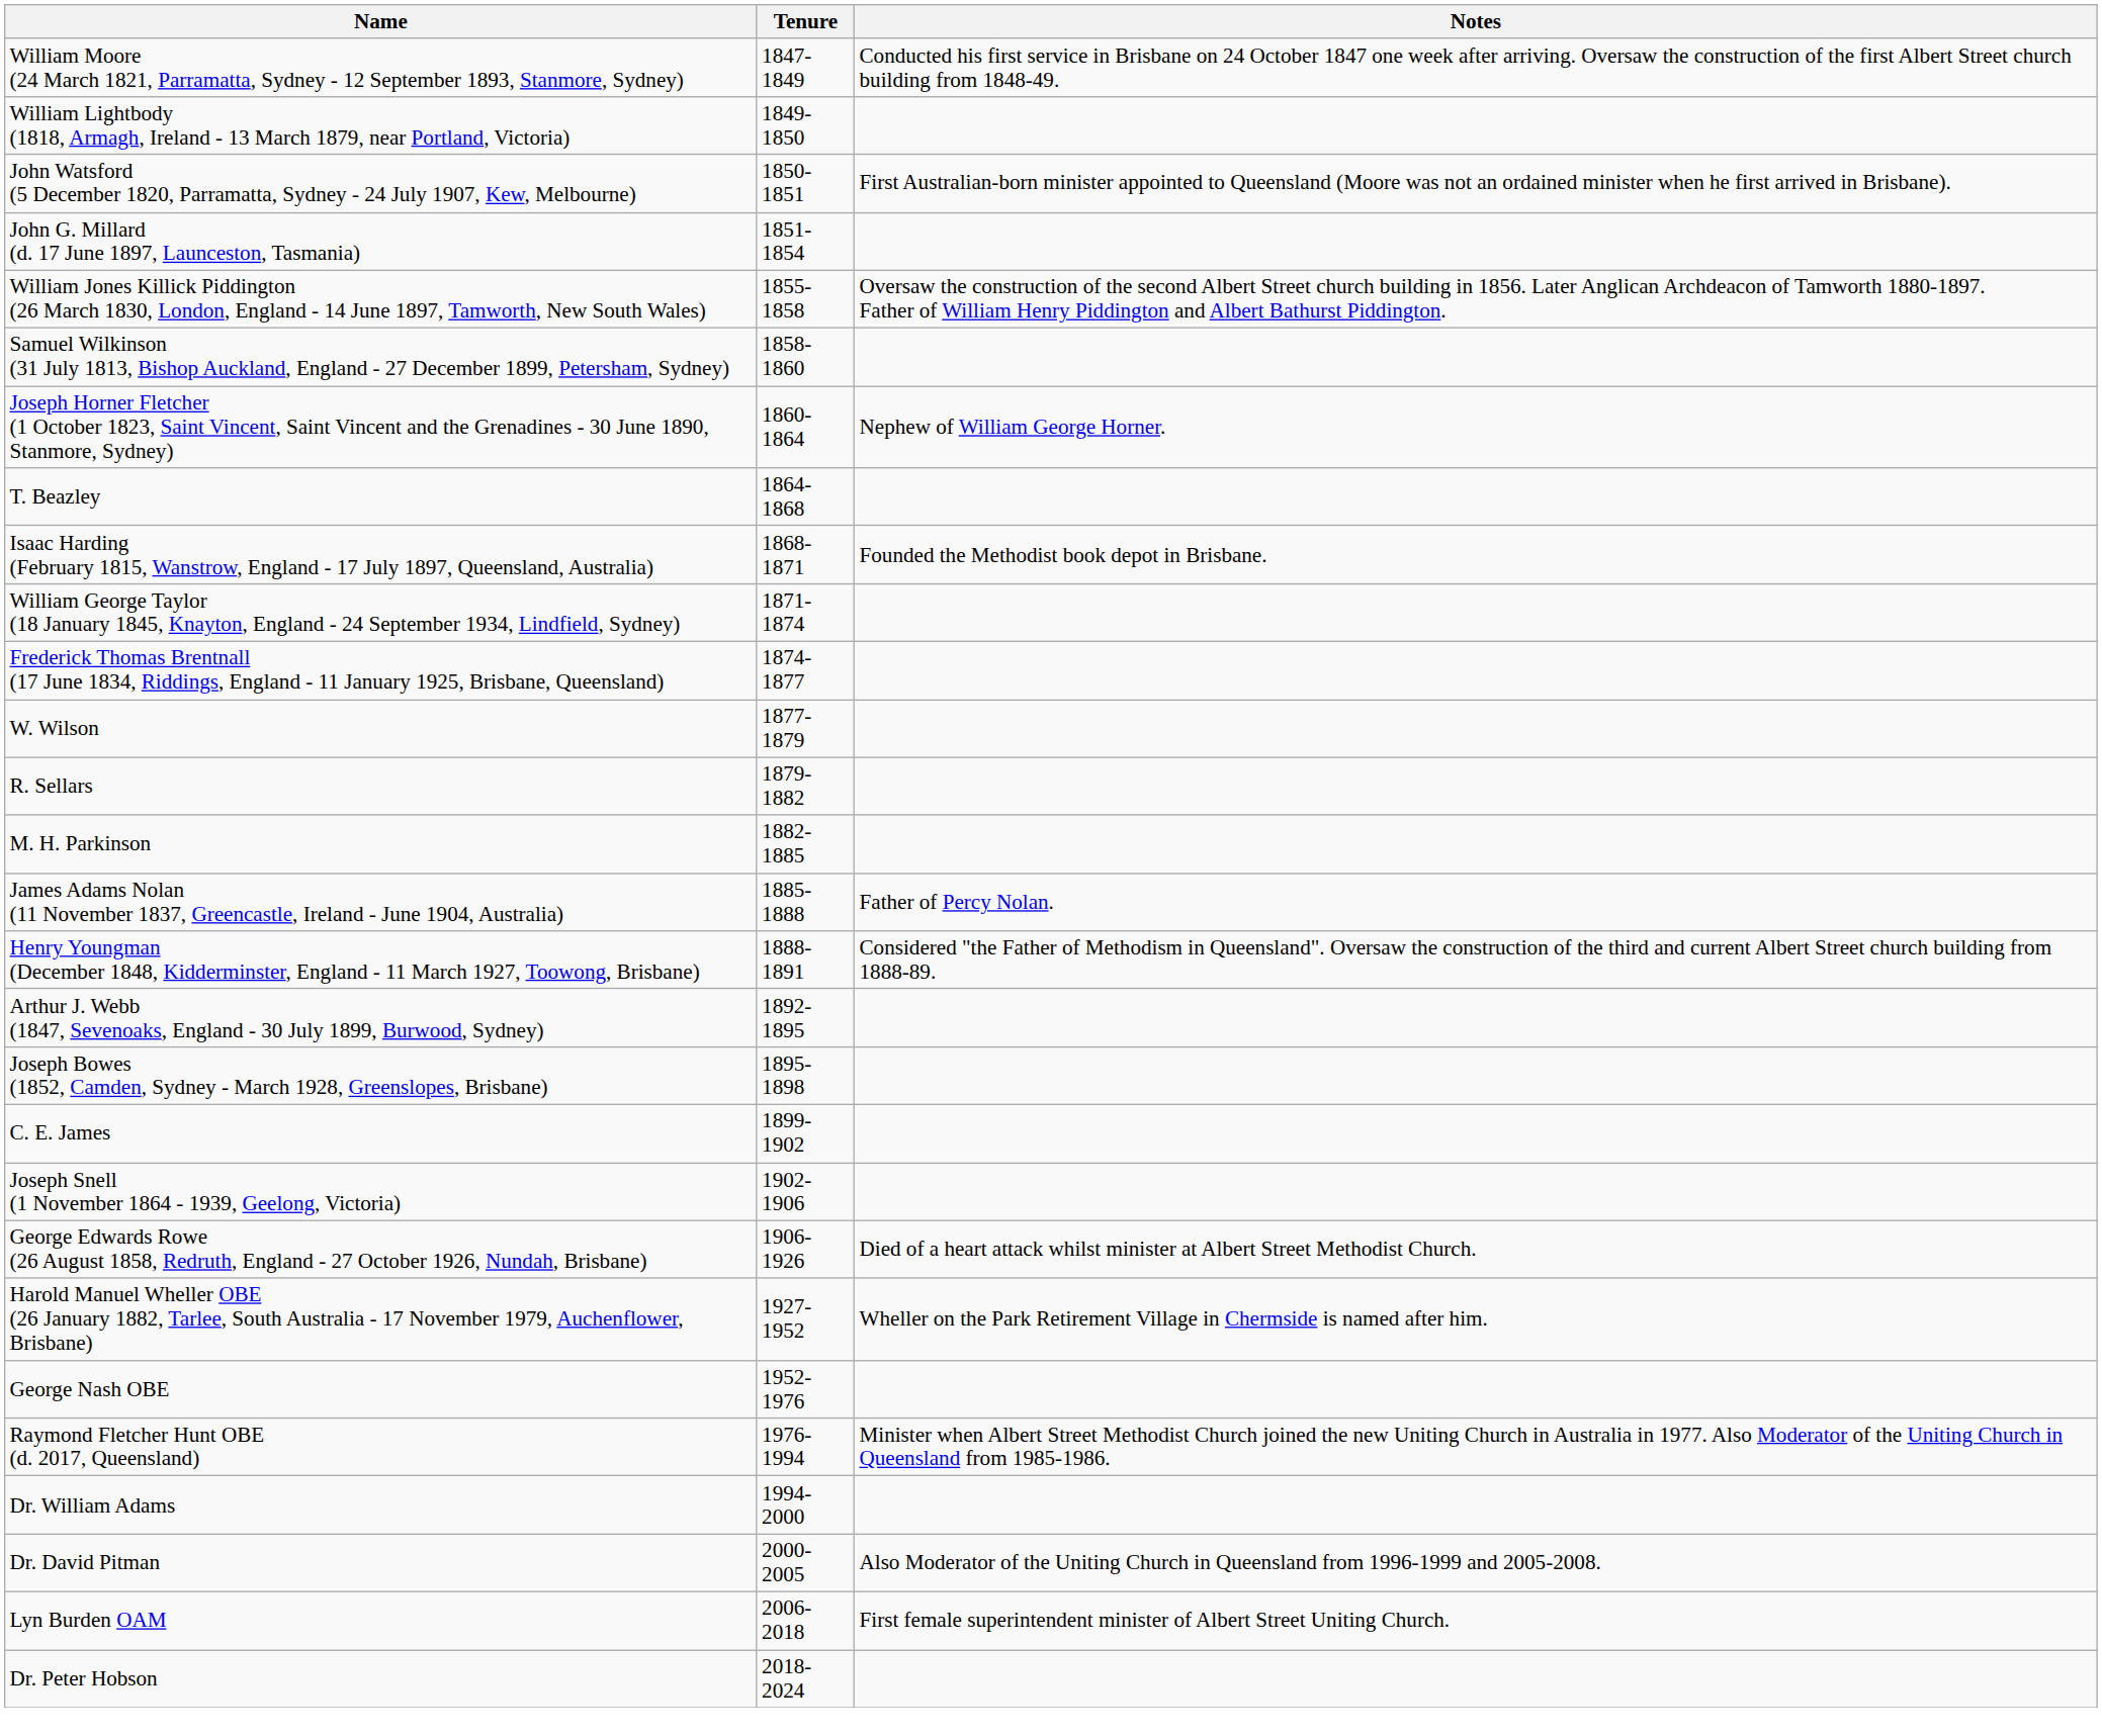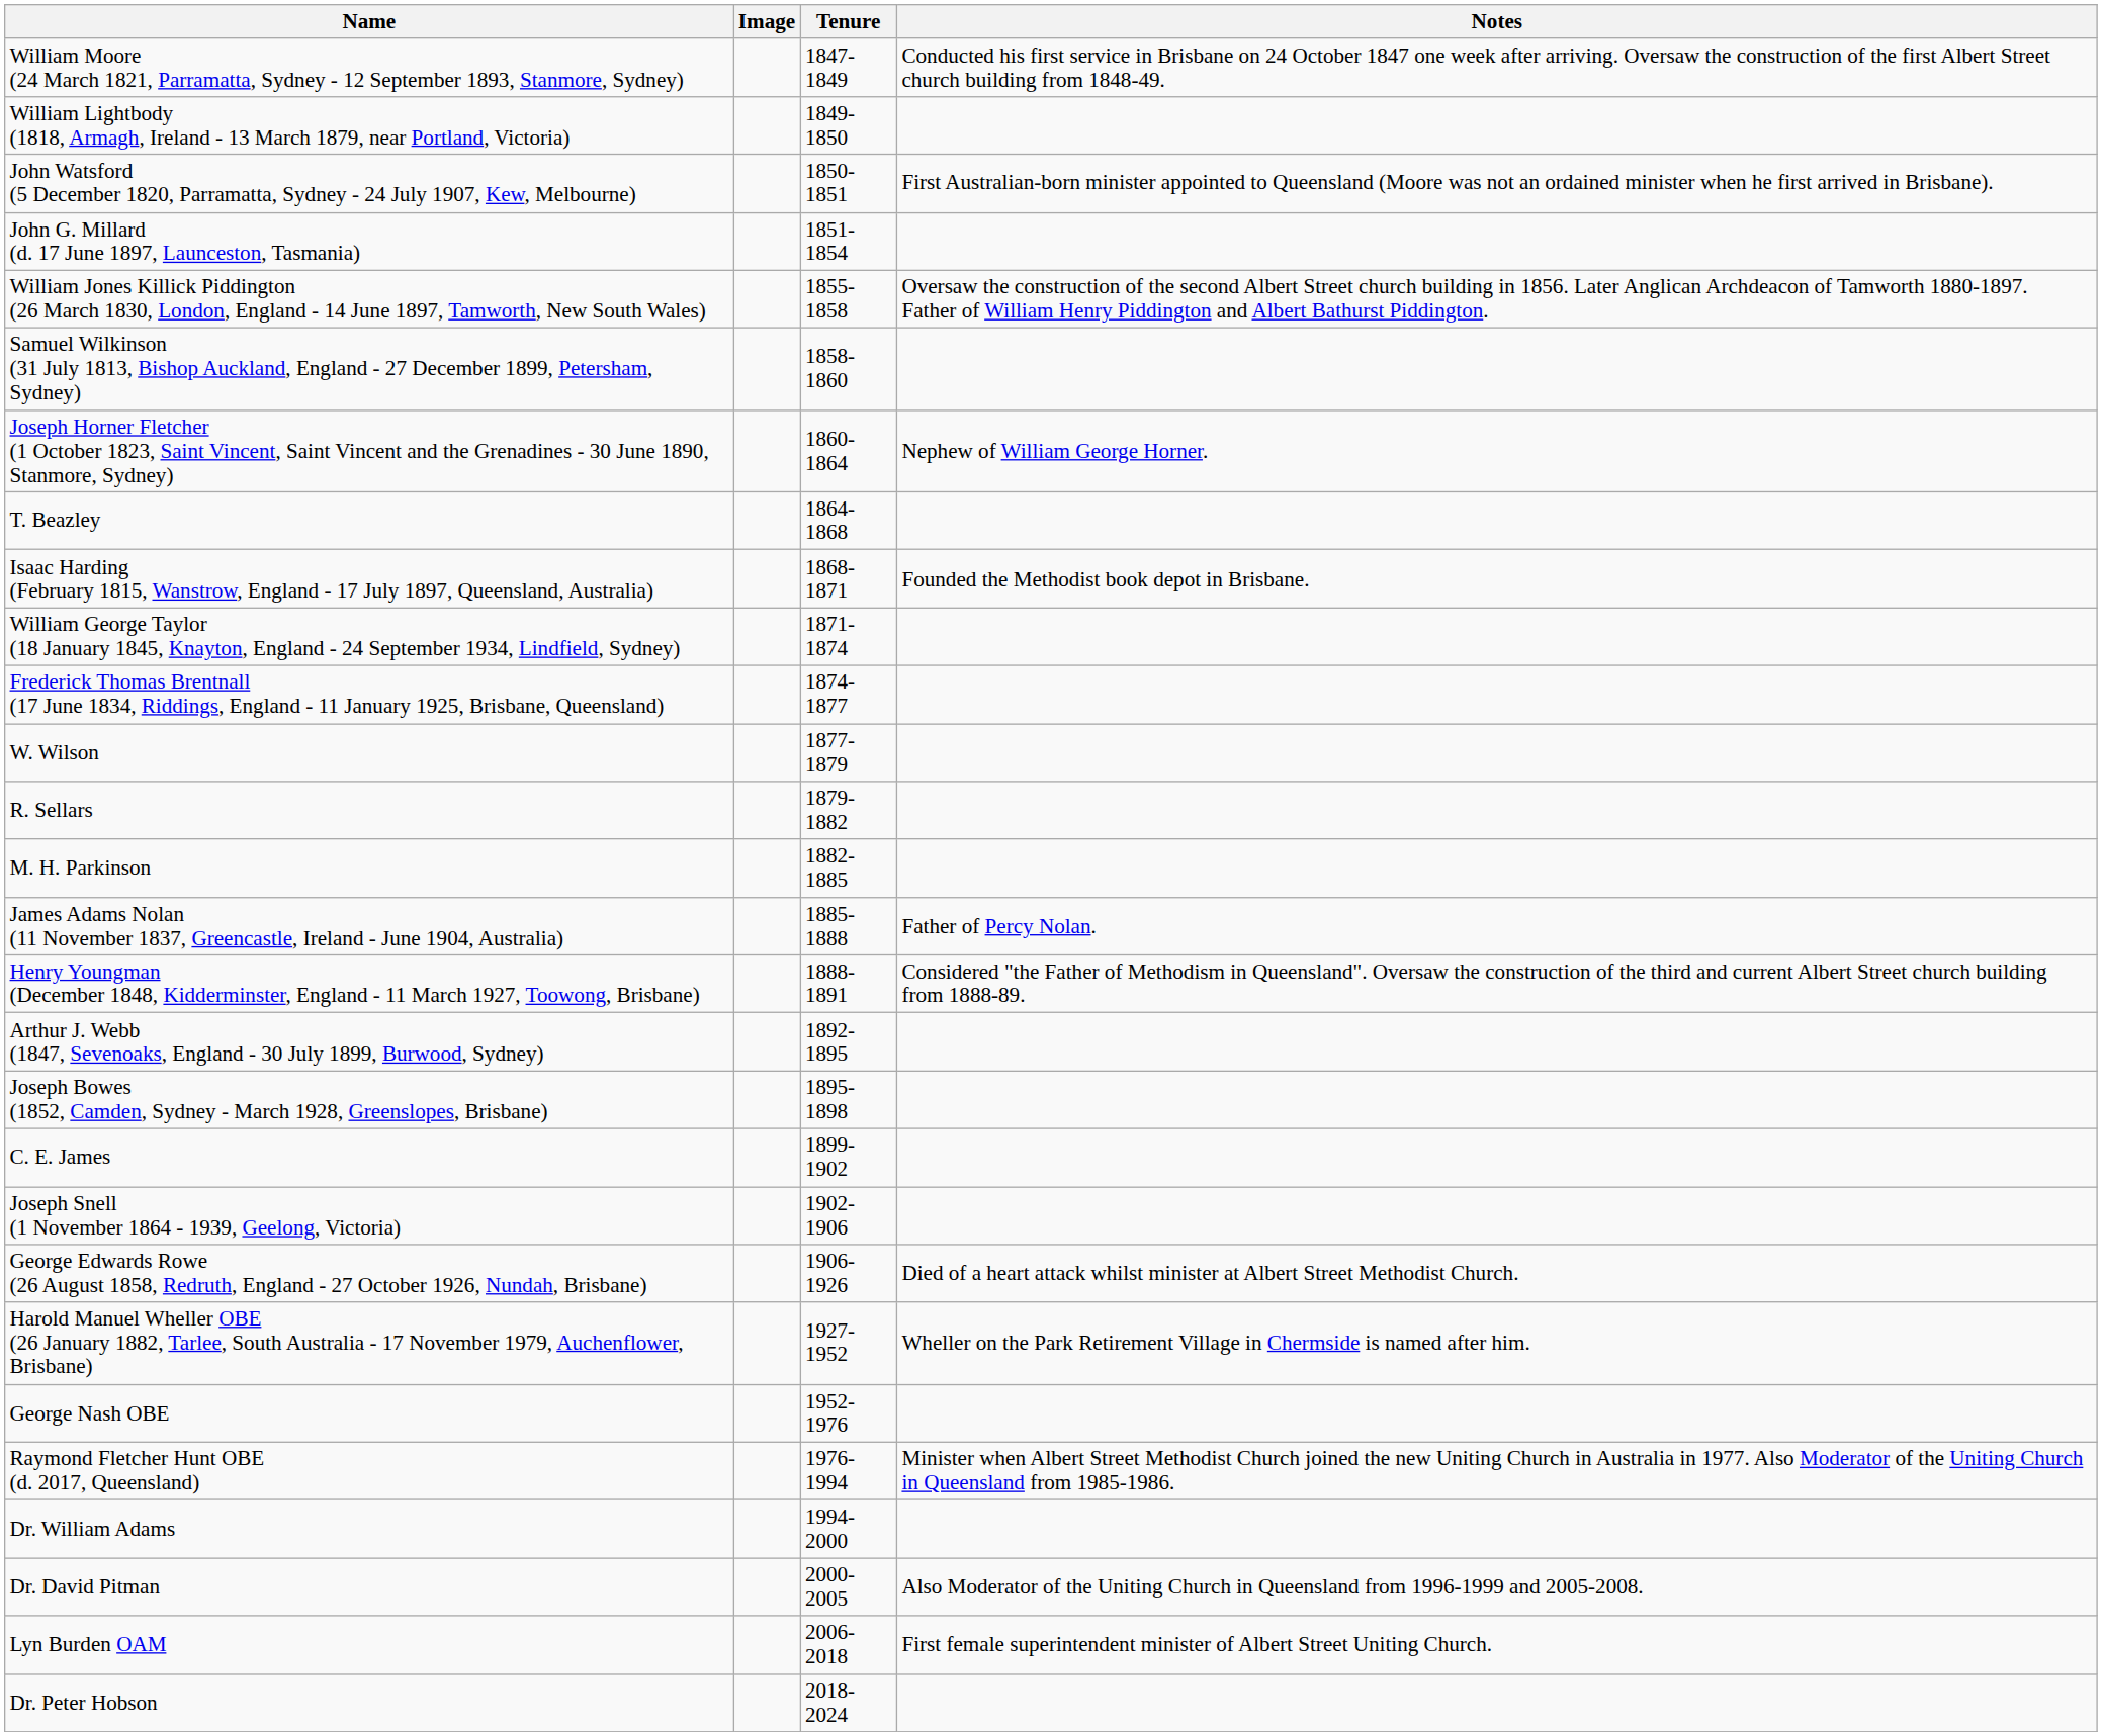+ column: Image
